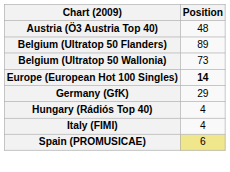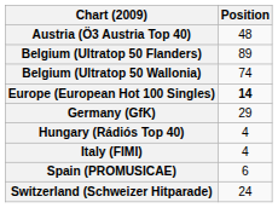Belgium (Ultratop 50 Wallonia) | Position: 73 -> 74
Spain (PROMUSICAE) | Position: khaki background -> no background
+ row: Switzerland (Schweizer Hitparade) | 24
